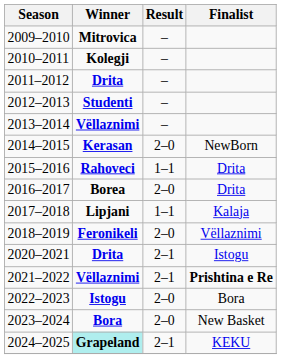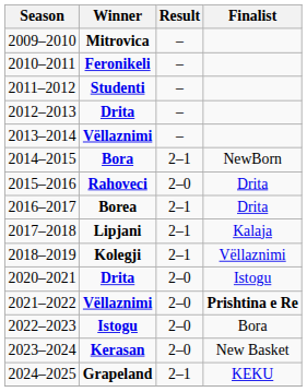2010–2011 | Winner: Kolegji -> Feronikeli
2011–2012 | Winner: Drita -> Studenti
2012–2013 | Winner: Studenti -> Drita
2014–2015 | Winner: Kerasan -> Bora
2014–2015 | Result: 2–0 -> 2–1
2015–2016 | Result: 1–1 -> 2–0
2016–2017 | Result: 2–0 -> 2–1
2017–2018 | Result: 1–1 -> 2–1
2018–2019 | Winner: Feronikeli -> Kolegji
2018–2019 | Result: 2–0 -> 2–1
2020–2021 | Result: 2–1 -> 2–0
2021–2022 | Result: 2–1 -> 2–0
2023–2024 | Winner: Bora -> Kerasan
2024–2025 | Winner: paleturquoise background -> no background
